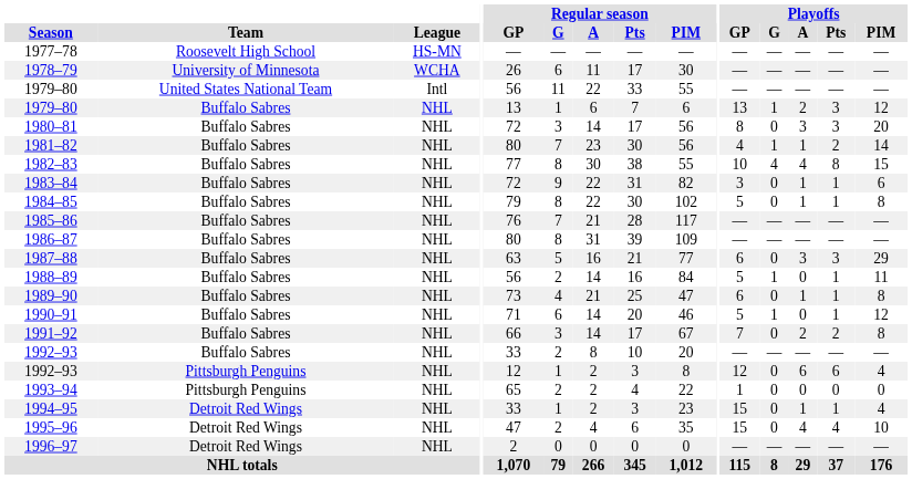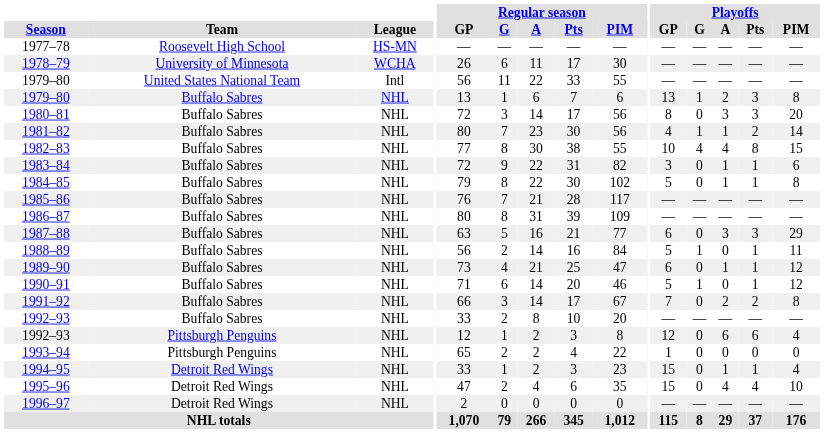1979–80 / Buffalo Sabres | Playoffs / PIM: 12 -> 8
1989–90 | Playoffs / PIM: 8 -> 12
